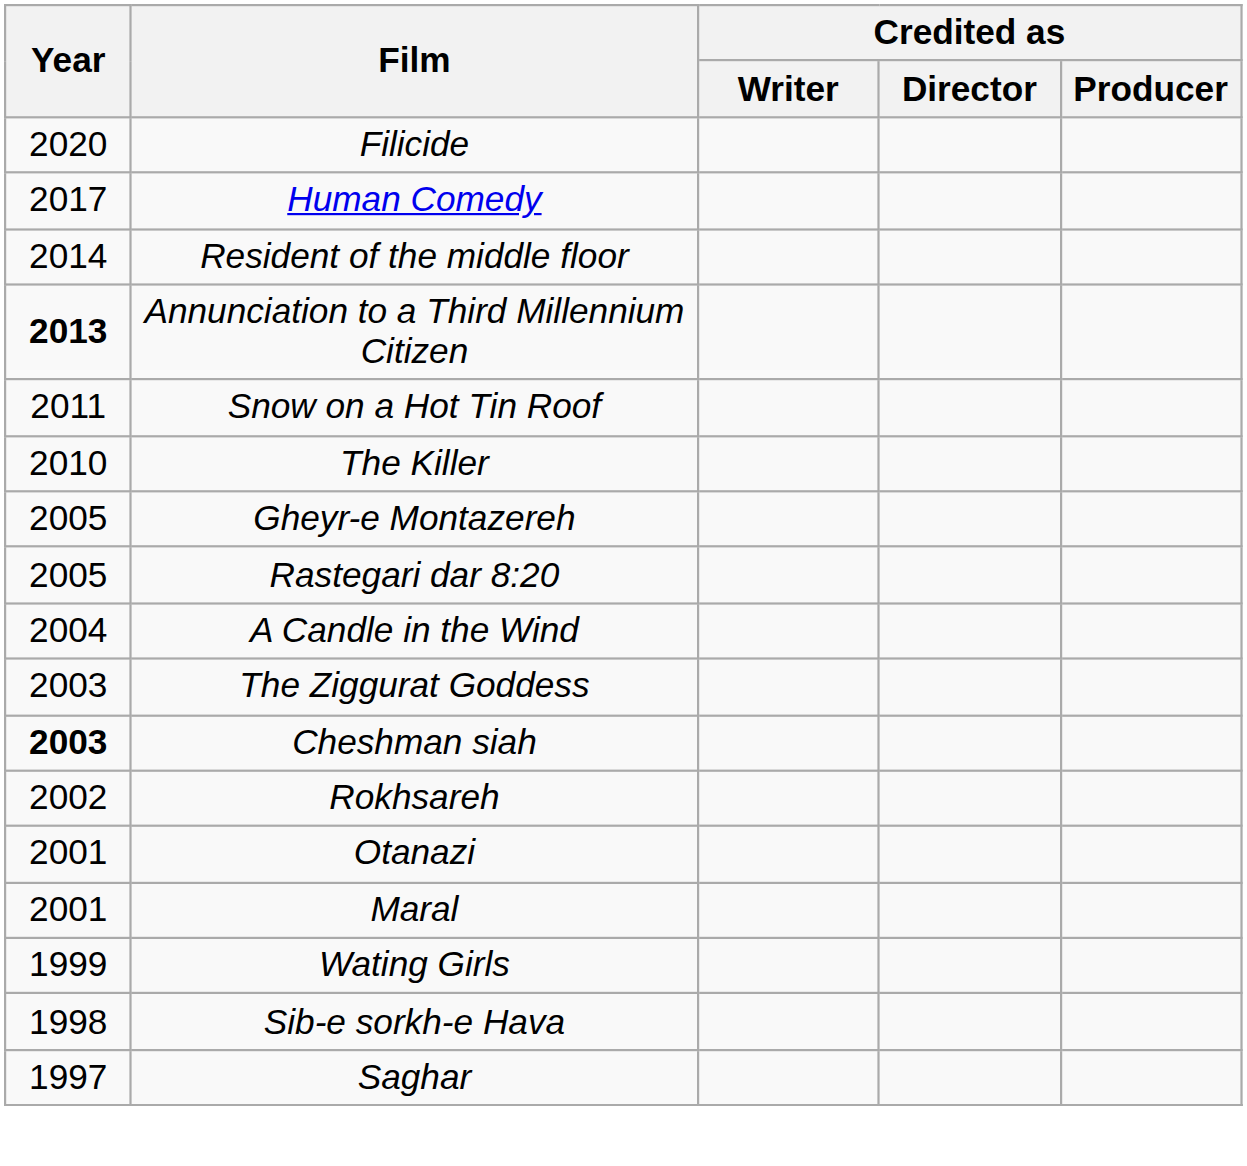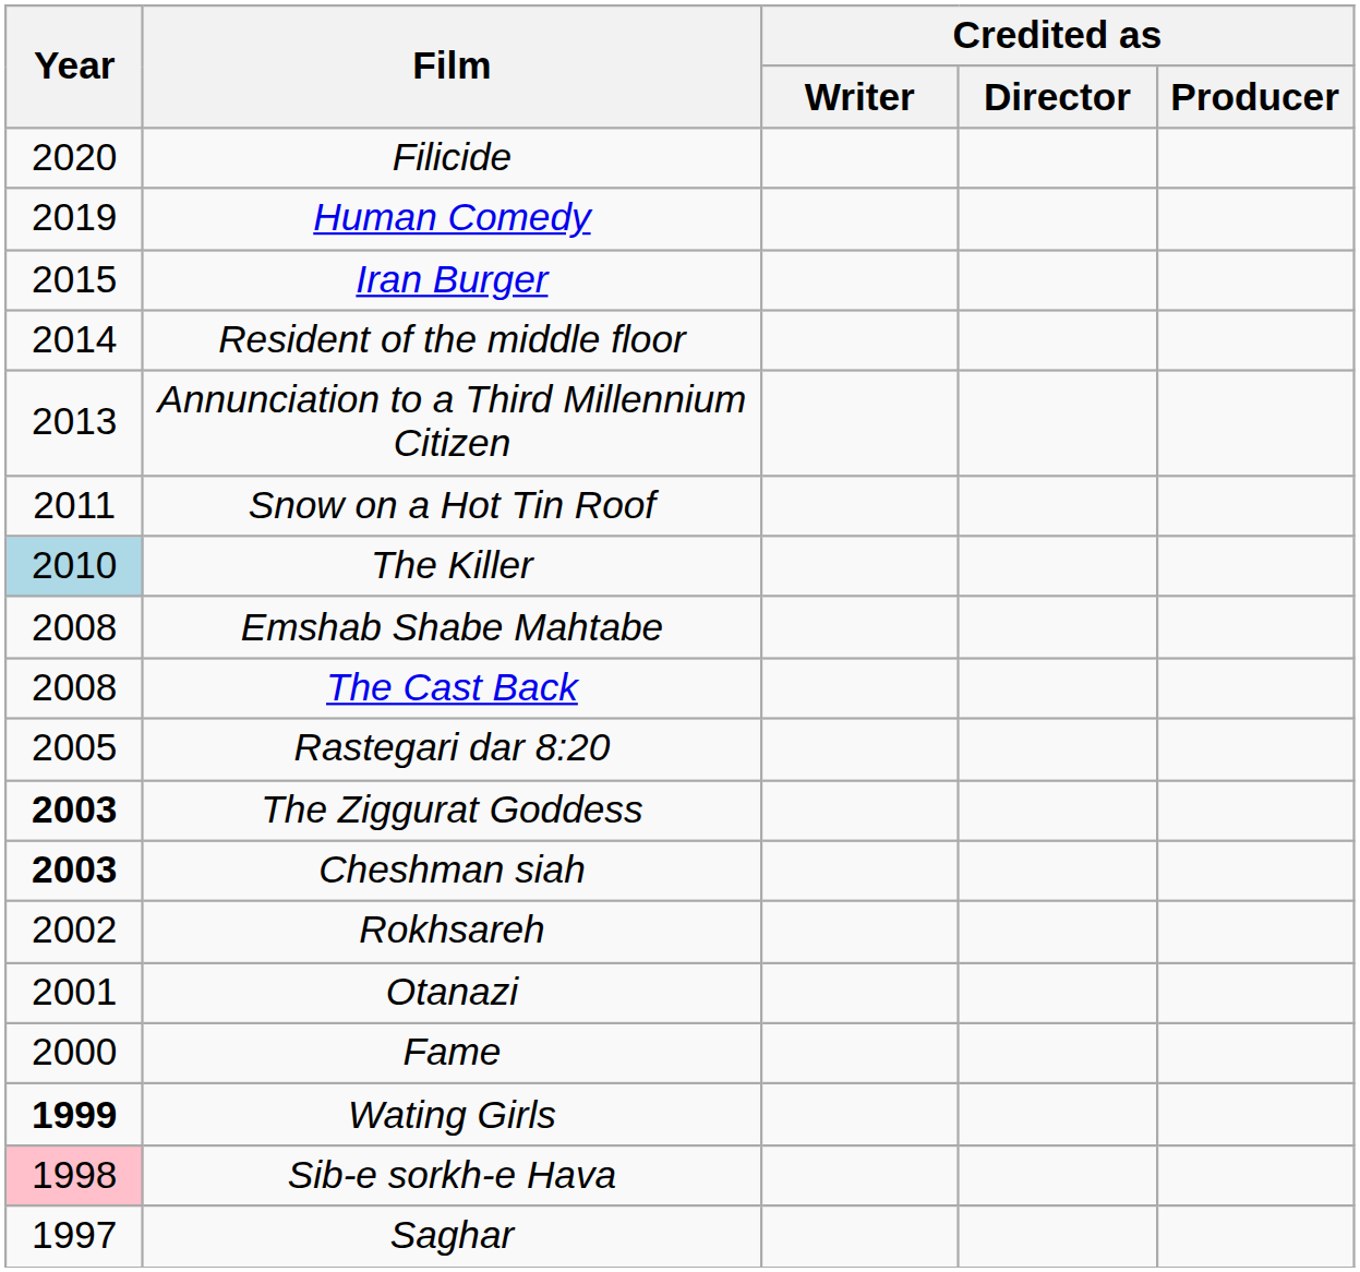Human Comedy | Year: 2017 -> 2019
+ row: 2015 | Iran Burger
Annunciation to a Third Millennium Citizen | Year: bold -> normal
The Killer | Year: no background -> lightblue background
+ row: 2008 | Emshab Shabe Mahtabe
+ row: 2008 | The Cast Back
- row: 2005 | Gheyr-e Montazereh
- row: 2004 | A Candle in the Wind
The Ziggurat Goddess | Year: normal -> bold
+ row: 2000 | Fame
- row: 2001 | Maral
Wating Girls | Year: normal -> bold
Sib-e sorkh-e Hava | Year: no background -> pink background
